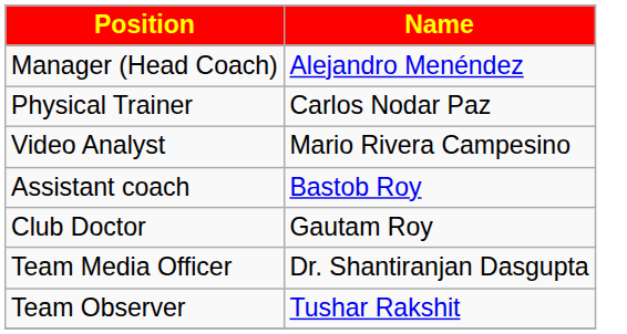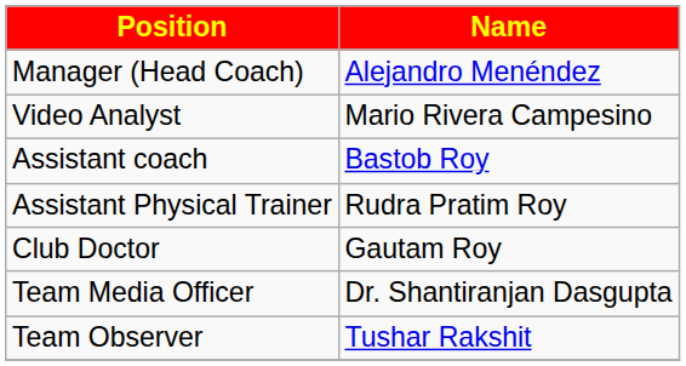- row: Physical Trainer | Carlos Nodar Paz
+ row: Assistant Physical Trainer | Rudra Pratim Roy
